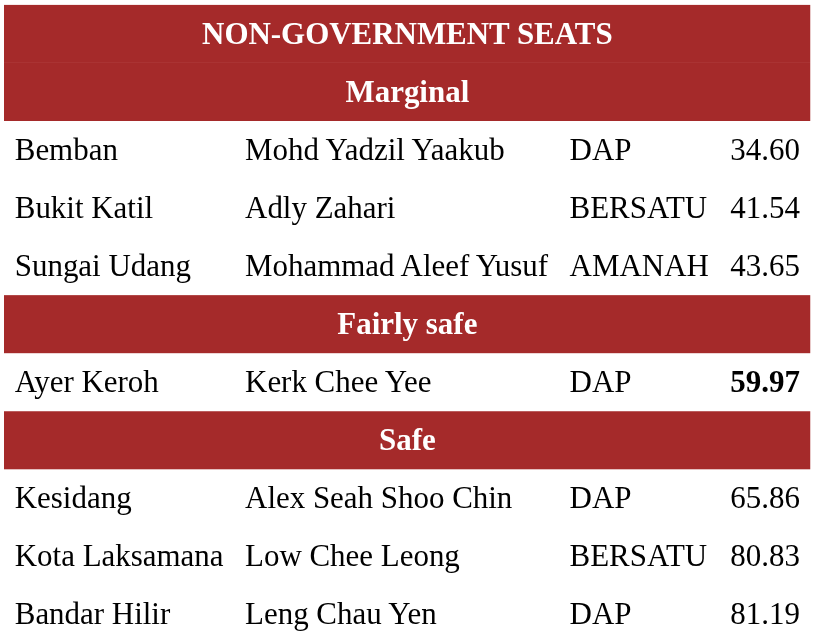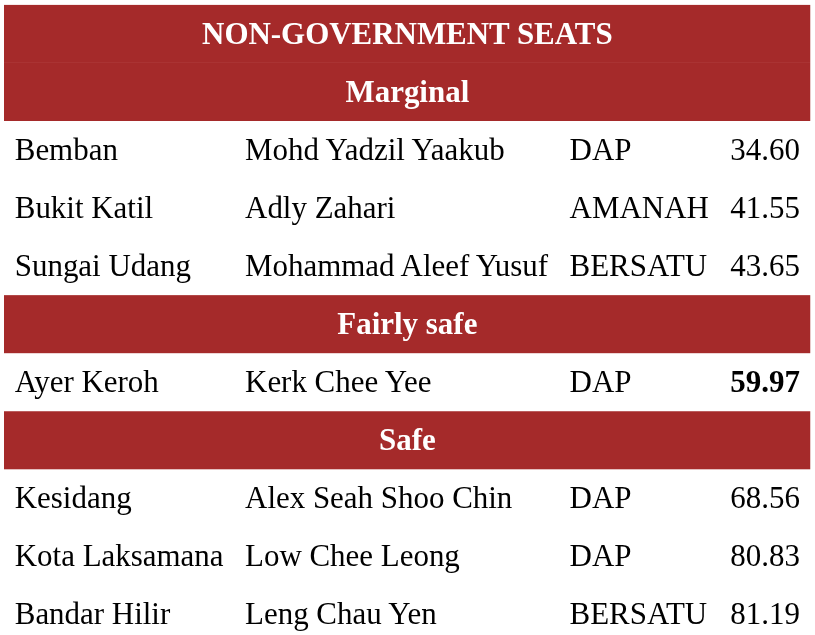Bukit Katil | column 3: BERSATU -> AMANAH
Bukit Katil | column 4: 41.54 -> 41.55
Sungai Udang | column 3: AMANAH -> BERSATU
Kesidang | column 4: 65.86 -> 68.56
Kota Laksamana | column 3: BERSATU -> DAP
Bandar Hilir | column 3: DAP -> BERSATU
